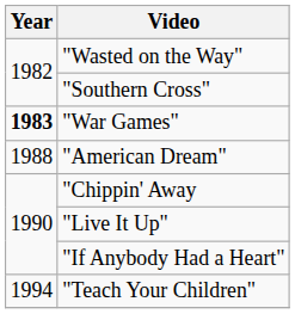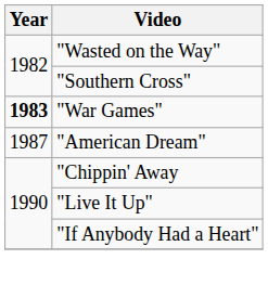"American Dream" | Year: 1988 -> 1987
- row: 1994 | "Teach Your Children"
